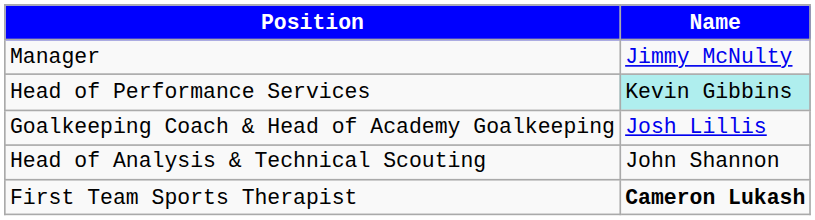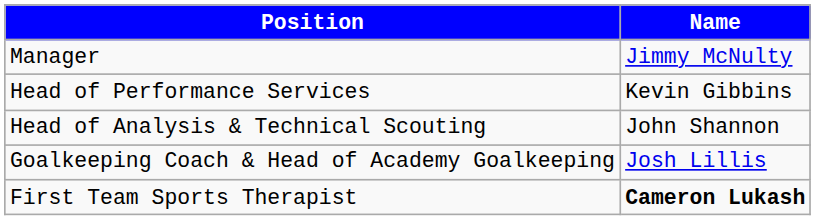Head of Performance Services | Name: paleturquoise background -> no background
rows swapped: Goalkeeping Coach & Head of Academy Goalkeeping <-> Head of Analysis & Technical Scouting
